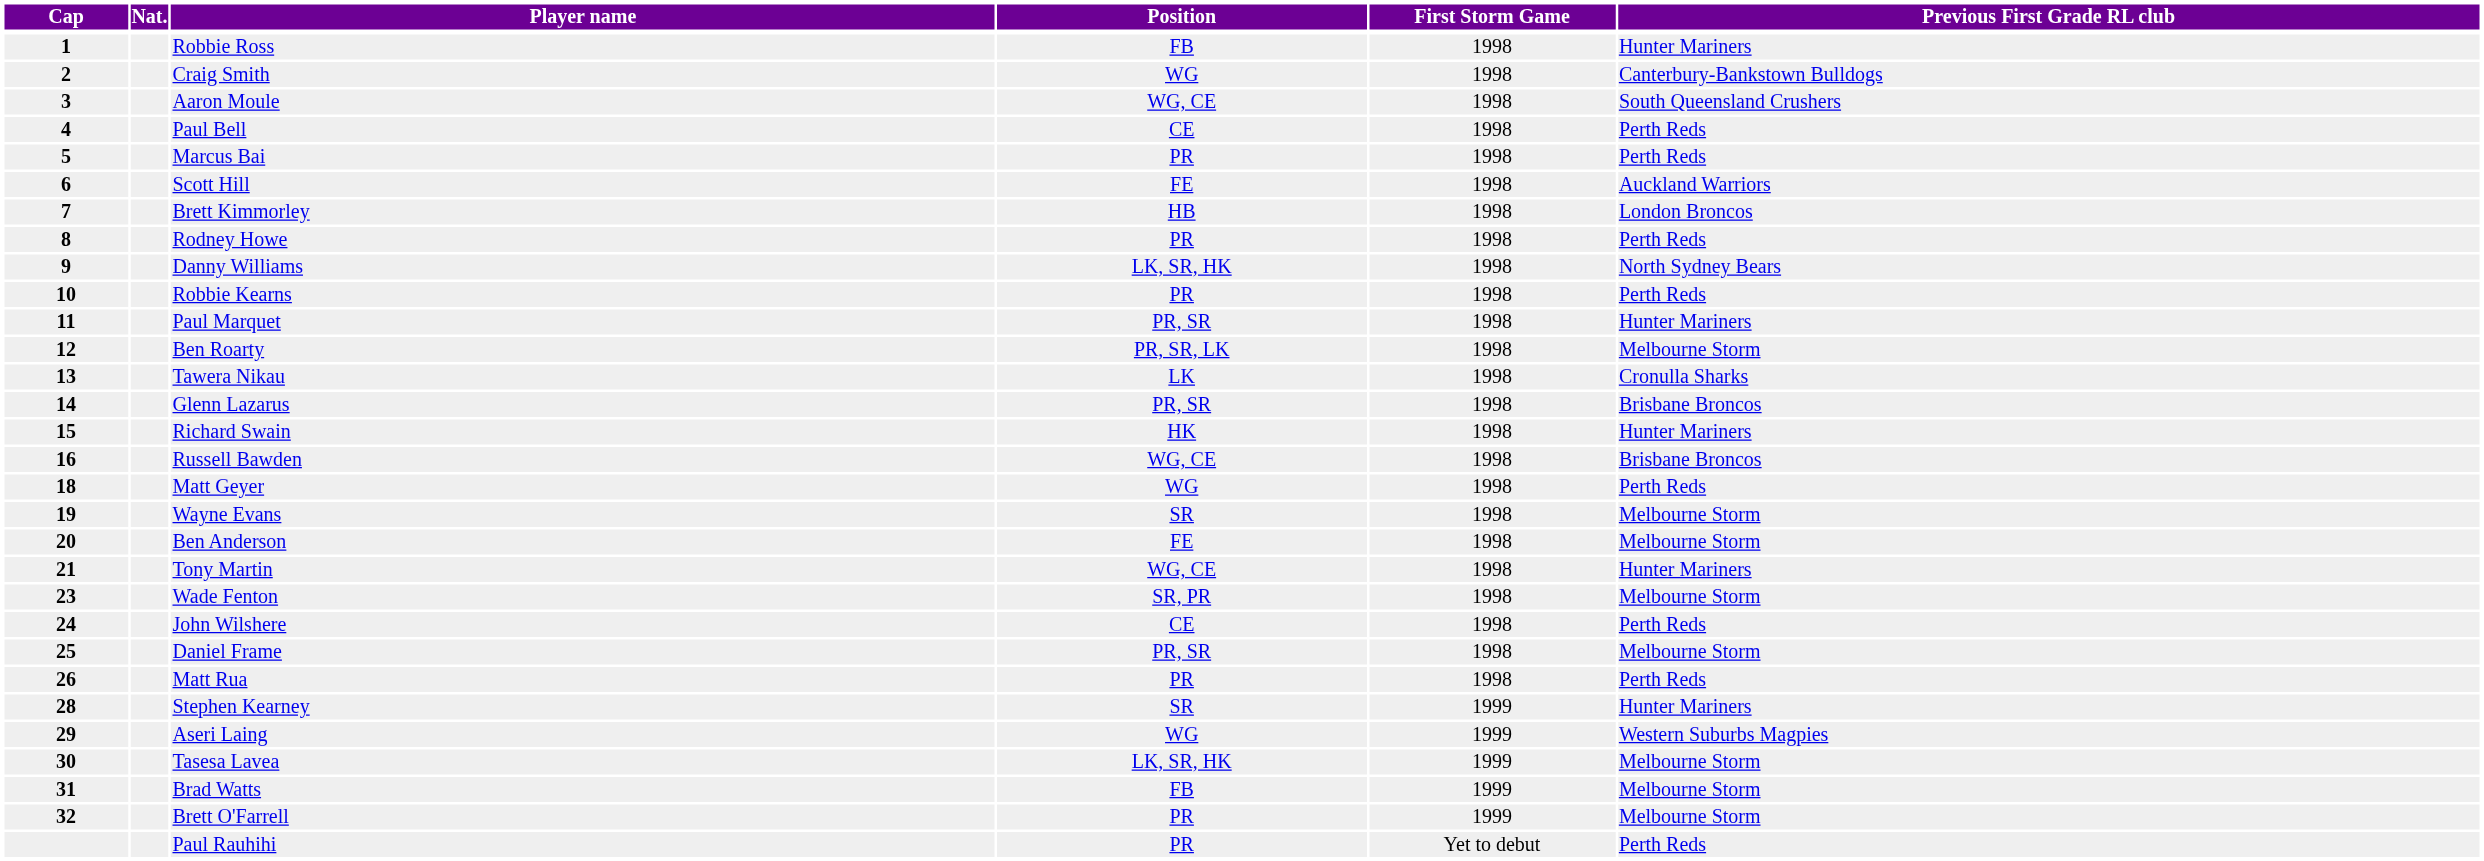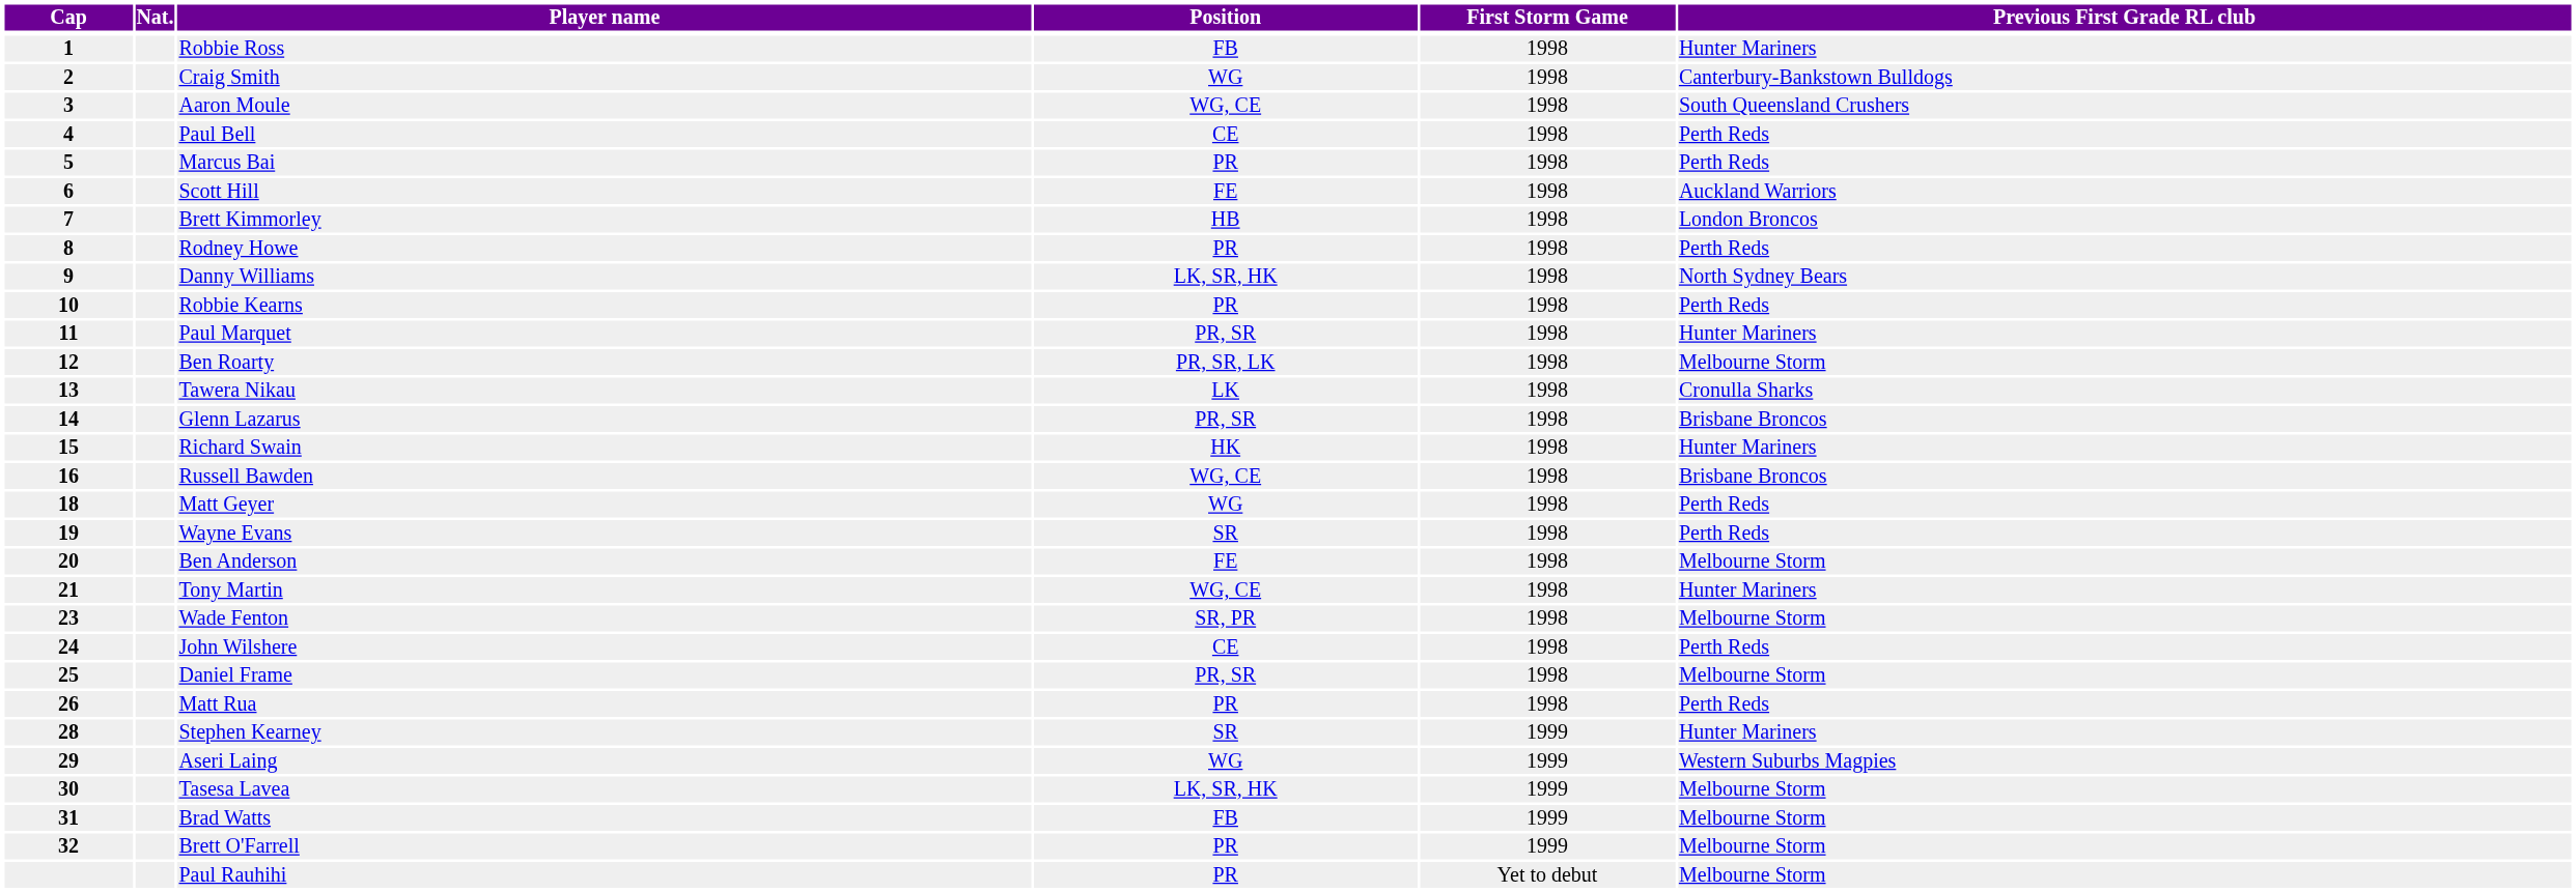Wayne Evans | Previous First Grade RL club: Melbourne Storm -> Perth Reds
Paul Rauhihi | Previous First Grade RL club: Perth Reds -> Melbourne Storm
